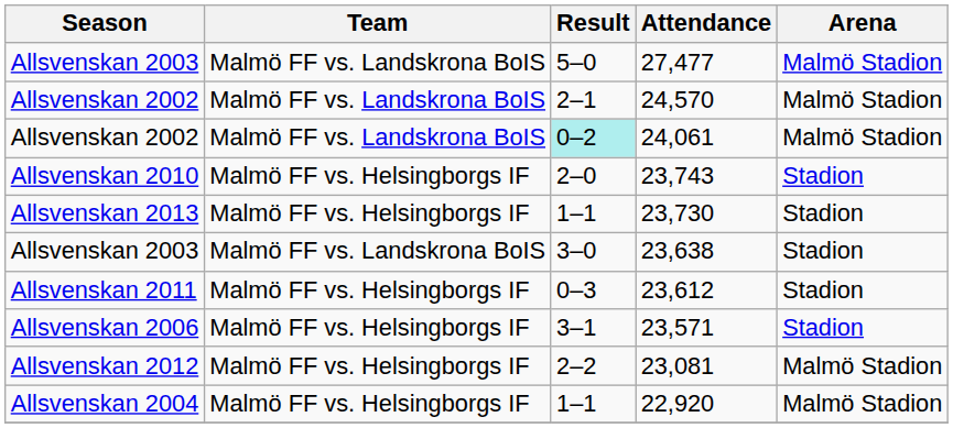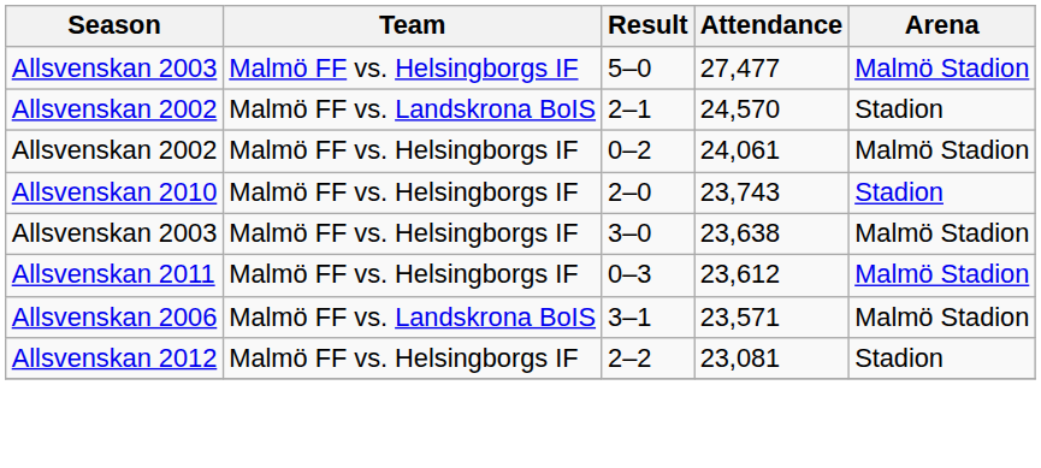27,477 | Team: Malmö FF vs. Landskrona BoIS -> Malmö FF vs. Helsingborgs IF
24,570 | Arena: Malmö Stadion -> Stadion
24,061 | Team: Malmö FF vs. Landskrona BoIS -> Malmö FF vs. Helsingborgs IF
24,061 | Result: paleturquoise background -> no background
- row: Allsvenskan 2013 | Malmö FF vs. Helsingborgs IF | 1–1 | 23,730 | Stadion
23,638 | Team: Malmö FF vs. Landskrona BoIS -> Malmö FF vs. Helsingborgs IF
23,638 | Arena: Stadion -> Malmö Stadion
23,612 | Arena: Stadion -> Malmö Stadion
23,571 | Team: Malmö FF vs. Helsingborgs IF -> Malmö FF vs. Landskrona BoIS
23,571 | Arena: Stadion -> Malmö Stadion
23,081 | Arena: Malmö Stadion -> Stadion
- row: Allsvenskan 2004 | Malmö FF vs. Helsingborgs IF | 1–1 | 22,920 | Malmö Stadion
